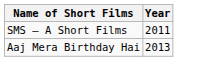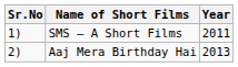+ column: Sr.No | 1) | 2)
